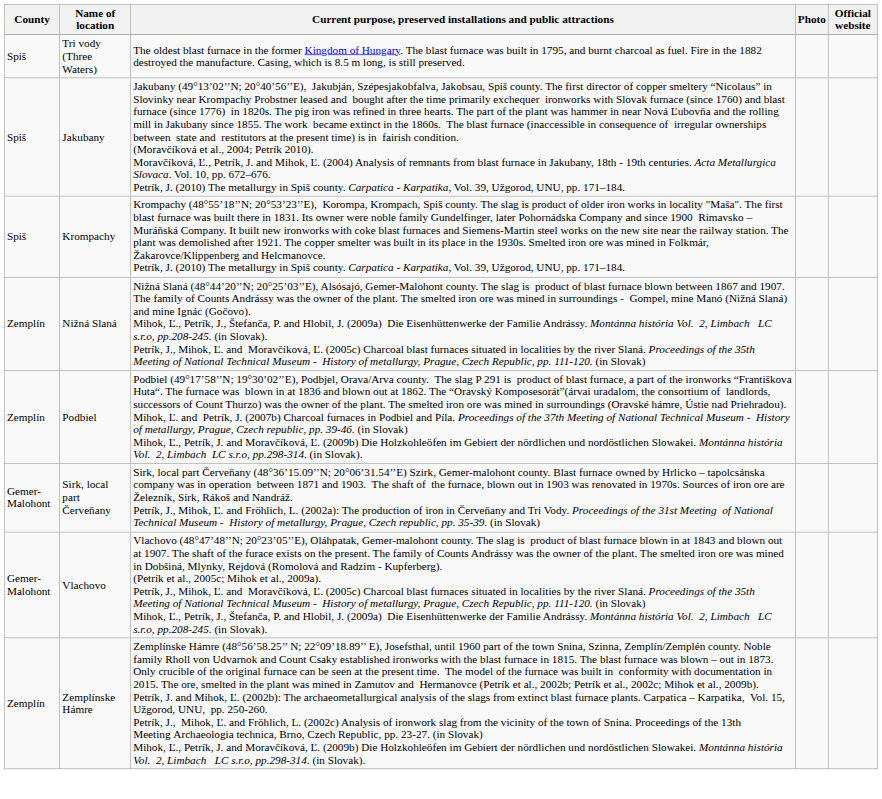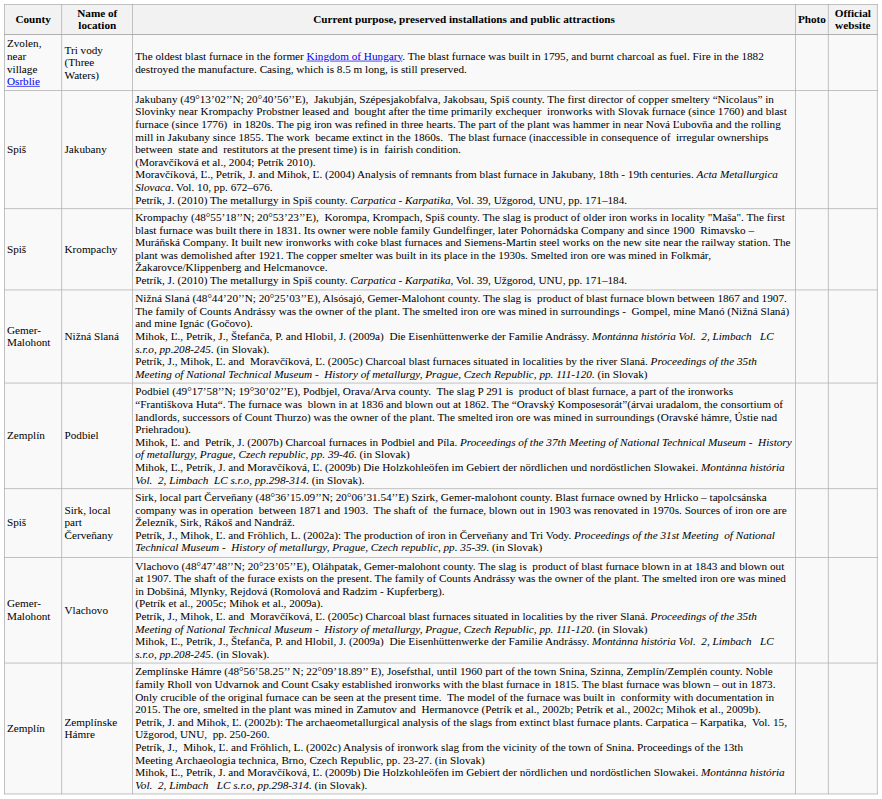Tri vody (Three Waters) | County: Spiš -> Zvolen, near village Osrblie
Nižná Slaná | County: Zemplín -> Gemer-Malohont
Sirk, local part Červeňany | County: Gemer-Malohont -> Spiš
